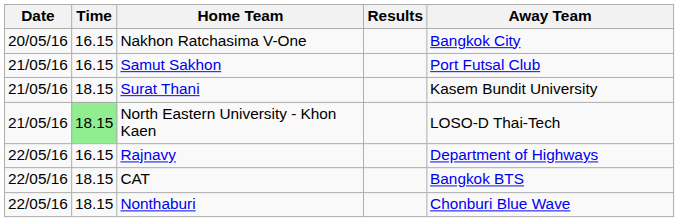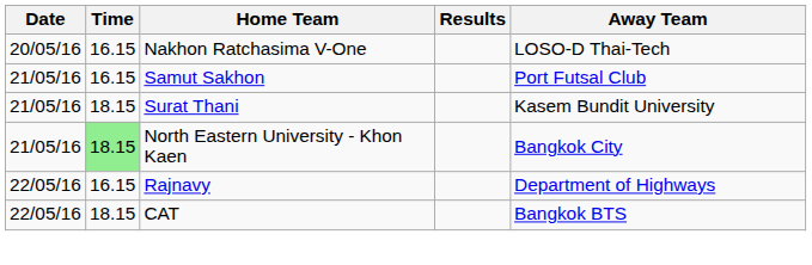Nakhon Ratchasima V-One | Away Team: Bangkok City -> LOSO-D Thai-Tech
North Eastern University - Khon Kaen | Away Team: LOSO-D Thai-Tech -> Bangkok City
- row: 22/05/16 | 18.15 | Nonthaburi | Chonburi Blue Wave
